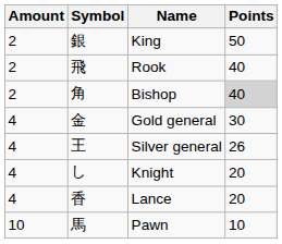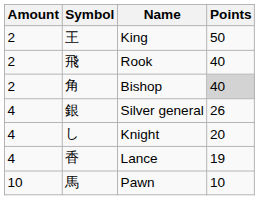King | Symbol: 銀 -> 王
- row: 4 | 金 | Gold general | 30
Silver general | Symbol: 王 -> 銀
Lance | Points: 20 -> 19
